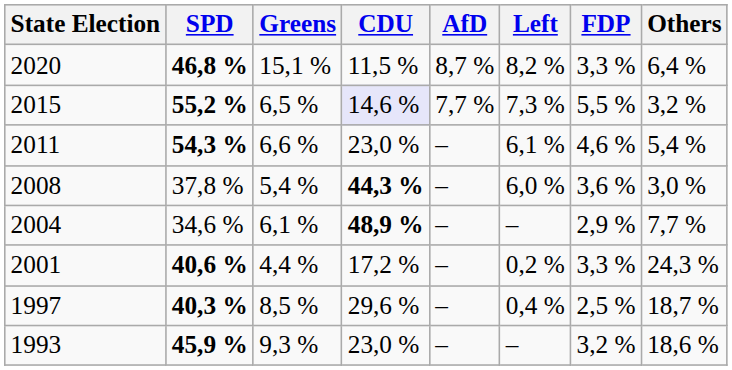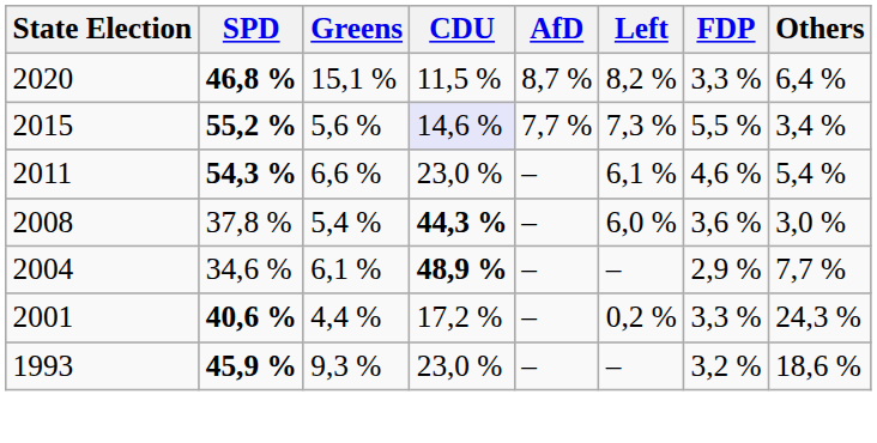2015 | Greens: 6,5 % -> 5,6 %
2015 | Others: 3,2 % -> 3,4 %
- row: 1997 | 40,3 % | 8,5 % | 29,6 % | – | 0,4 % | 2,5 % | 18,7 %
